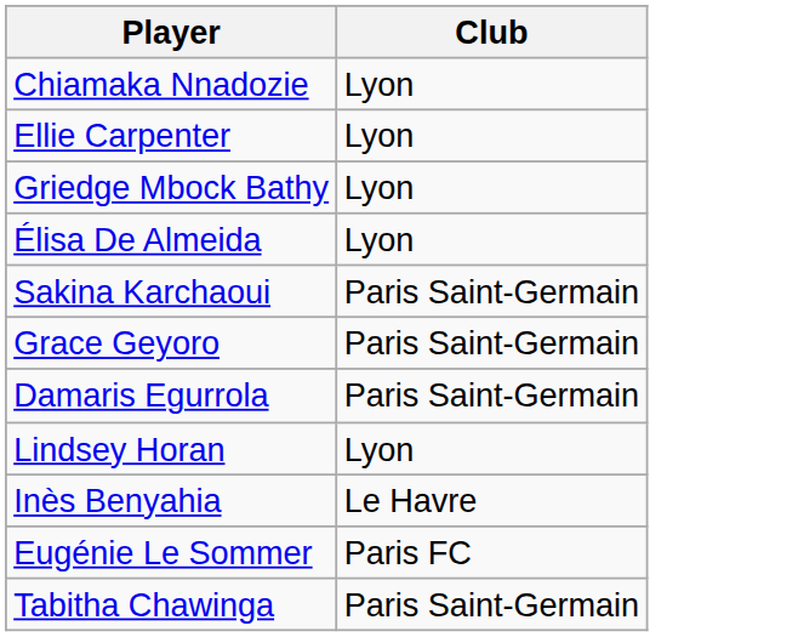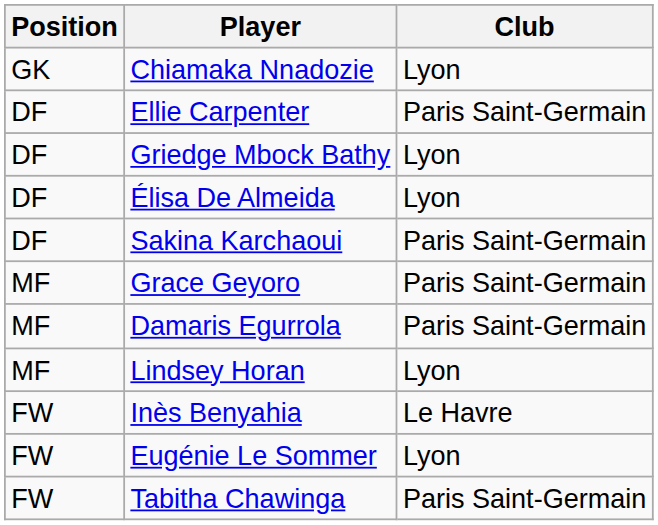+ column: Position | GK | DF | DF | DF | DF | MF | MF | MF | FW | FW | FW
Ellie Carpenter | Club: Lyon -> Paris Saint-Germain
Eugénie Le Sommer | Club: Paris FC -> Lyon
